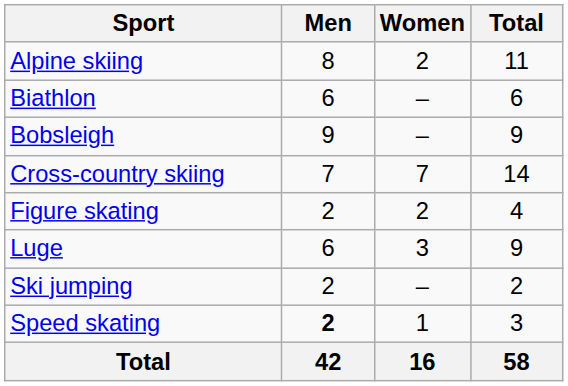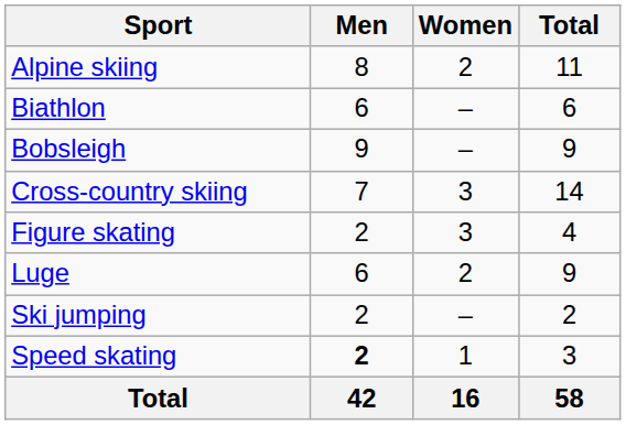Cross-country skiing | Women: 7 -> 3
Figure skating | Women: 2 -> 3
Luge | Women: 3 -> 2
